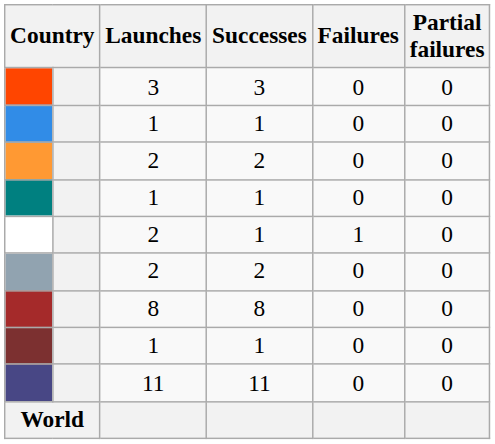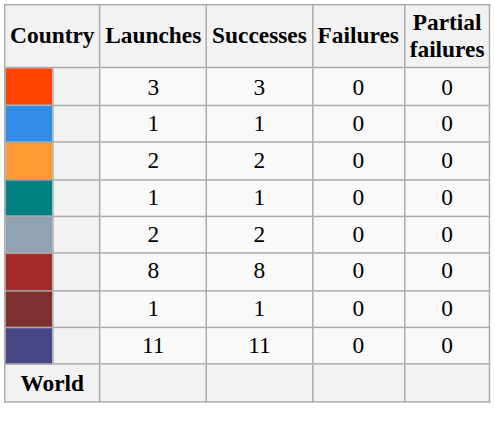- row: 2 | 1 | 1 | 0
